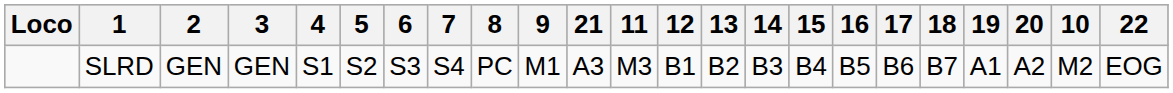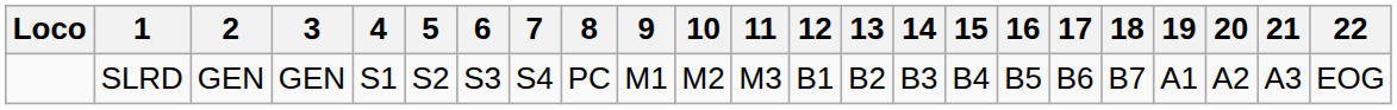columns swapped: 10 <-> 21
